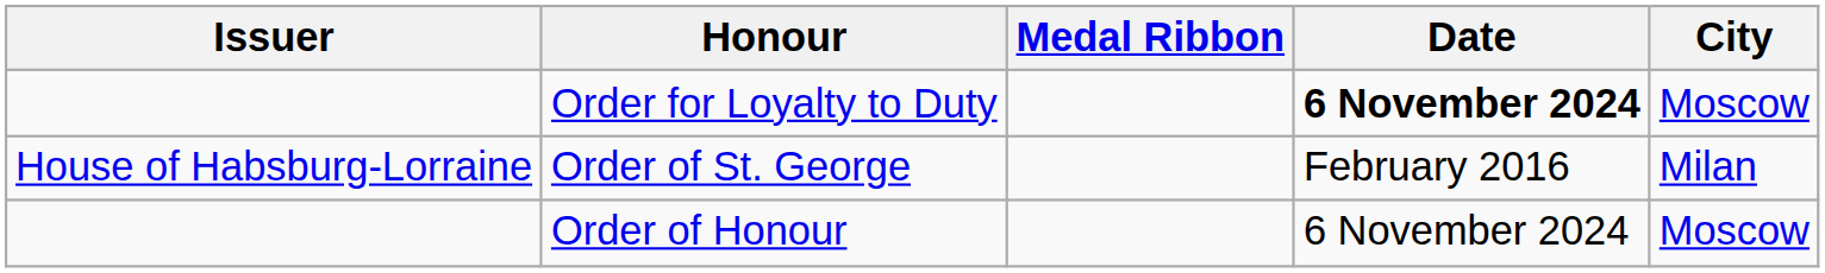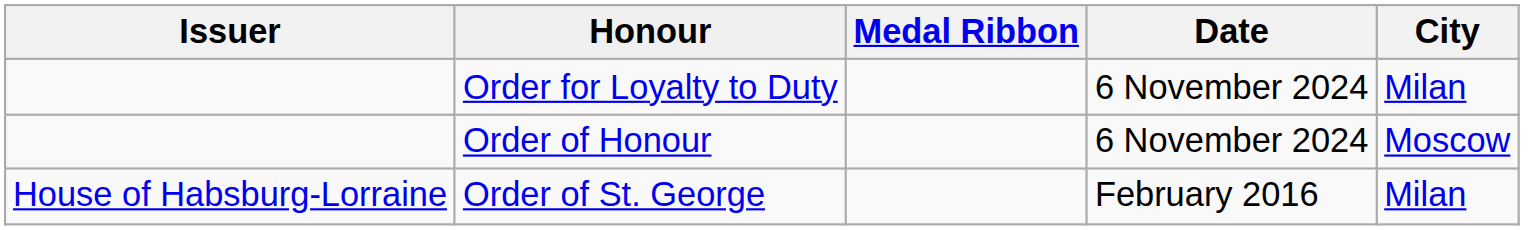Order for Loyalty to Duty | Date: bold -> normal
Order for Loyalty to Duty | City: Moscow -> Milan
rows swapped: Order of St. George <-> Order of Honour
